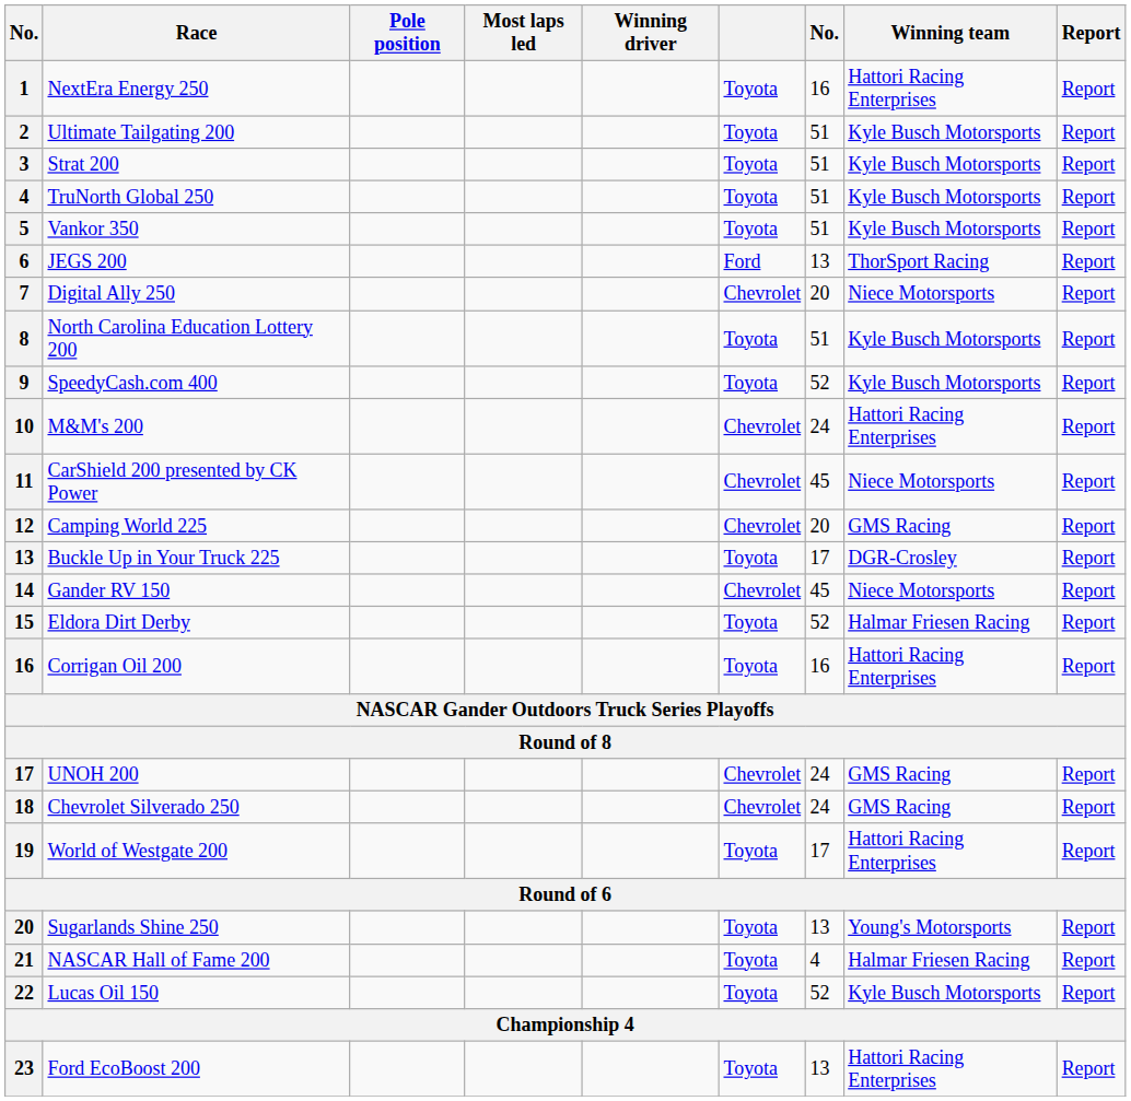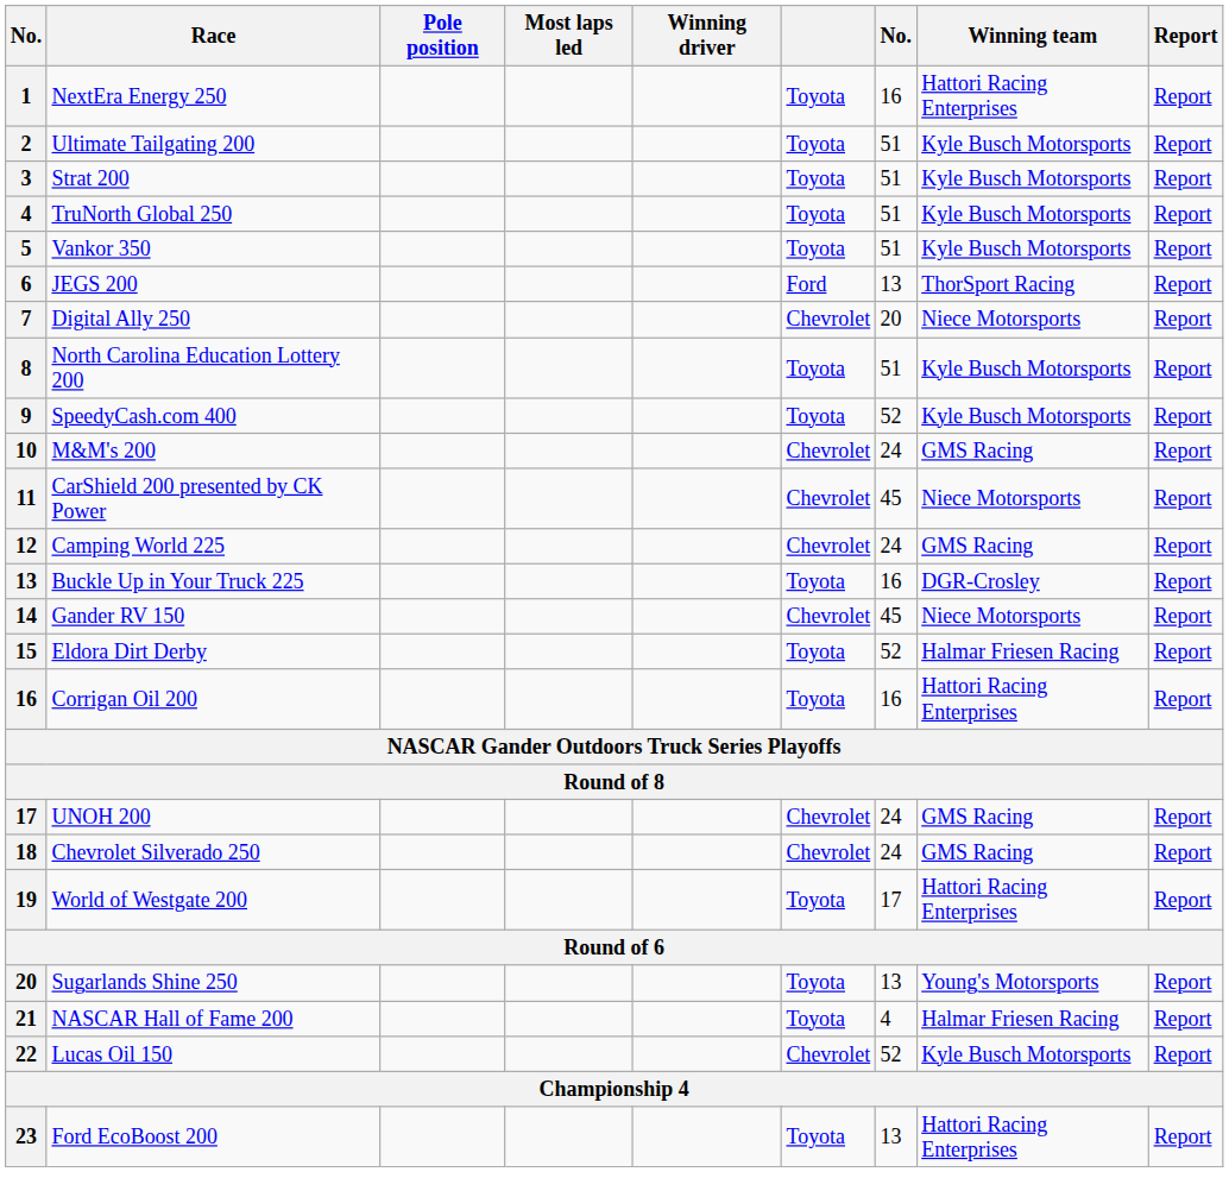M&M's 200 | Winning team: Hattori Racing Enterprises -> GMS Racing
Camping World 225 | column 7: 20 -> 24
Buckle Up in Your Truck 225 | column 7: 17 -> 16
Lucas Oil 150 | column 6: Toyota -> Chevrolet
